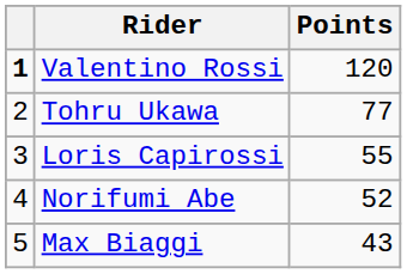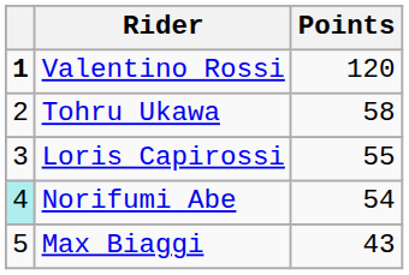Tohru Ukawa | Points: 77 -> 58
Norifumi Abe | column 1: no background -> paleturquoise background
Norifumi Abe | Points: 52 -> 54
